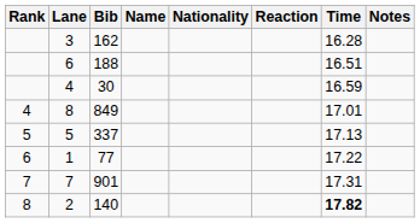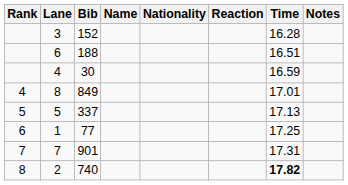3 | Bib: 162 -> 152
1 | Time: 17.22 -> 17.25
2 | Bib: 140 -> 740
